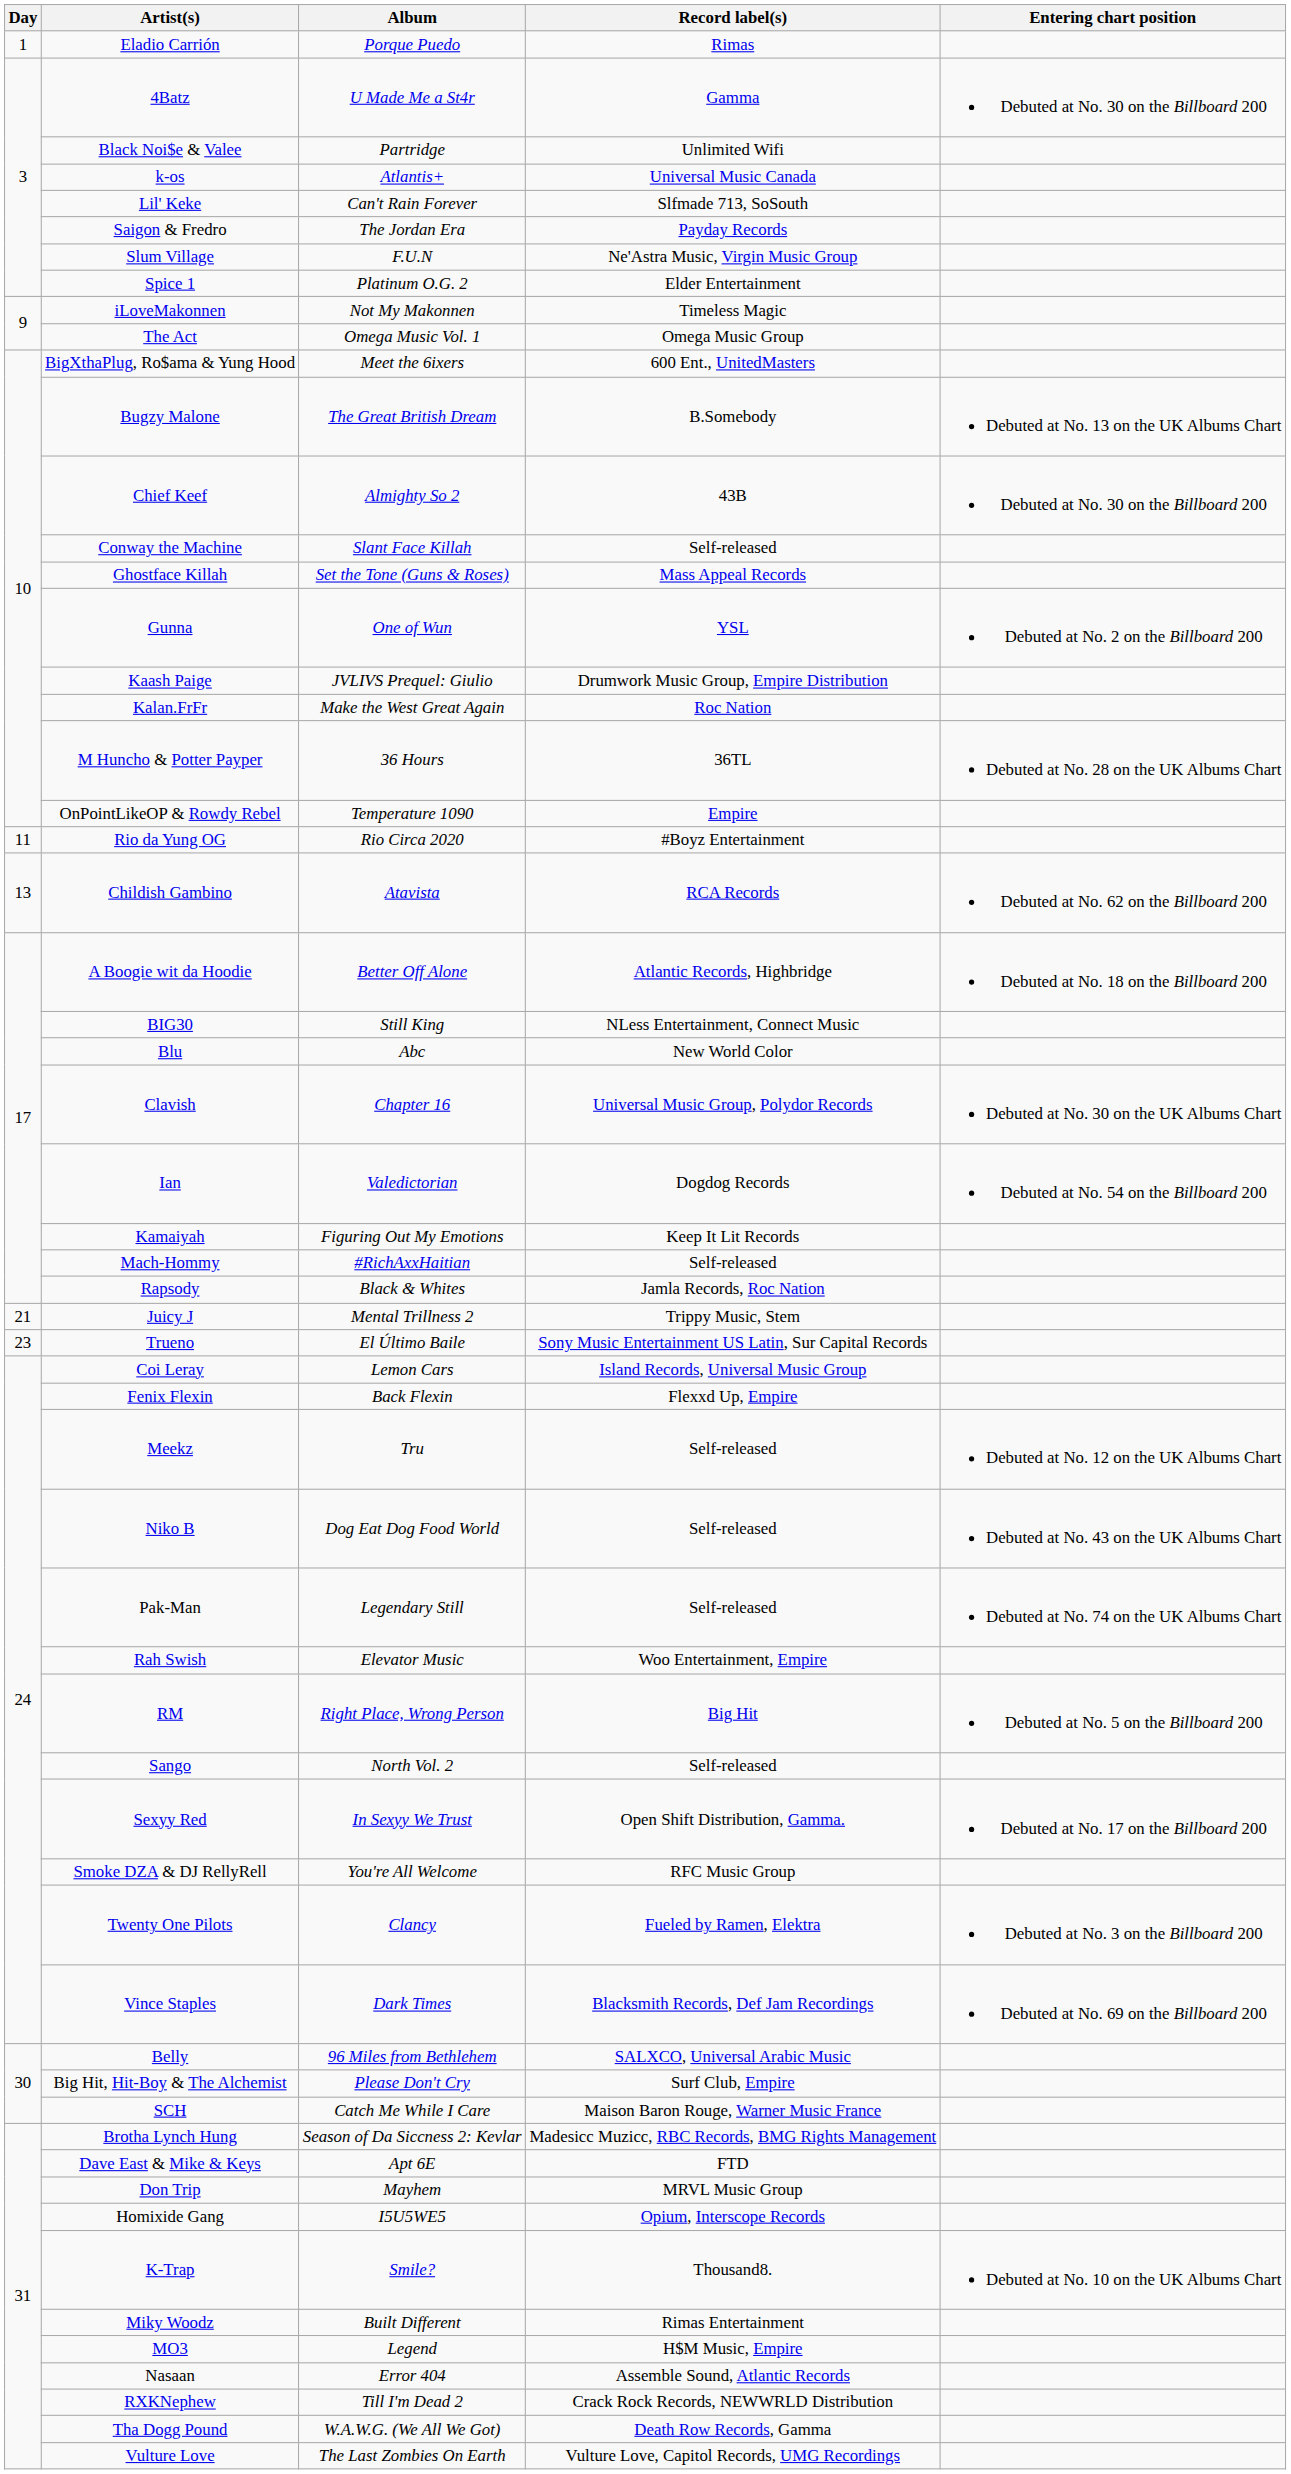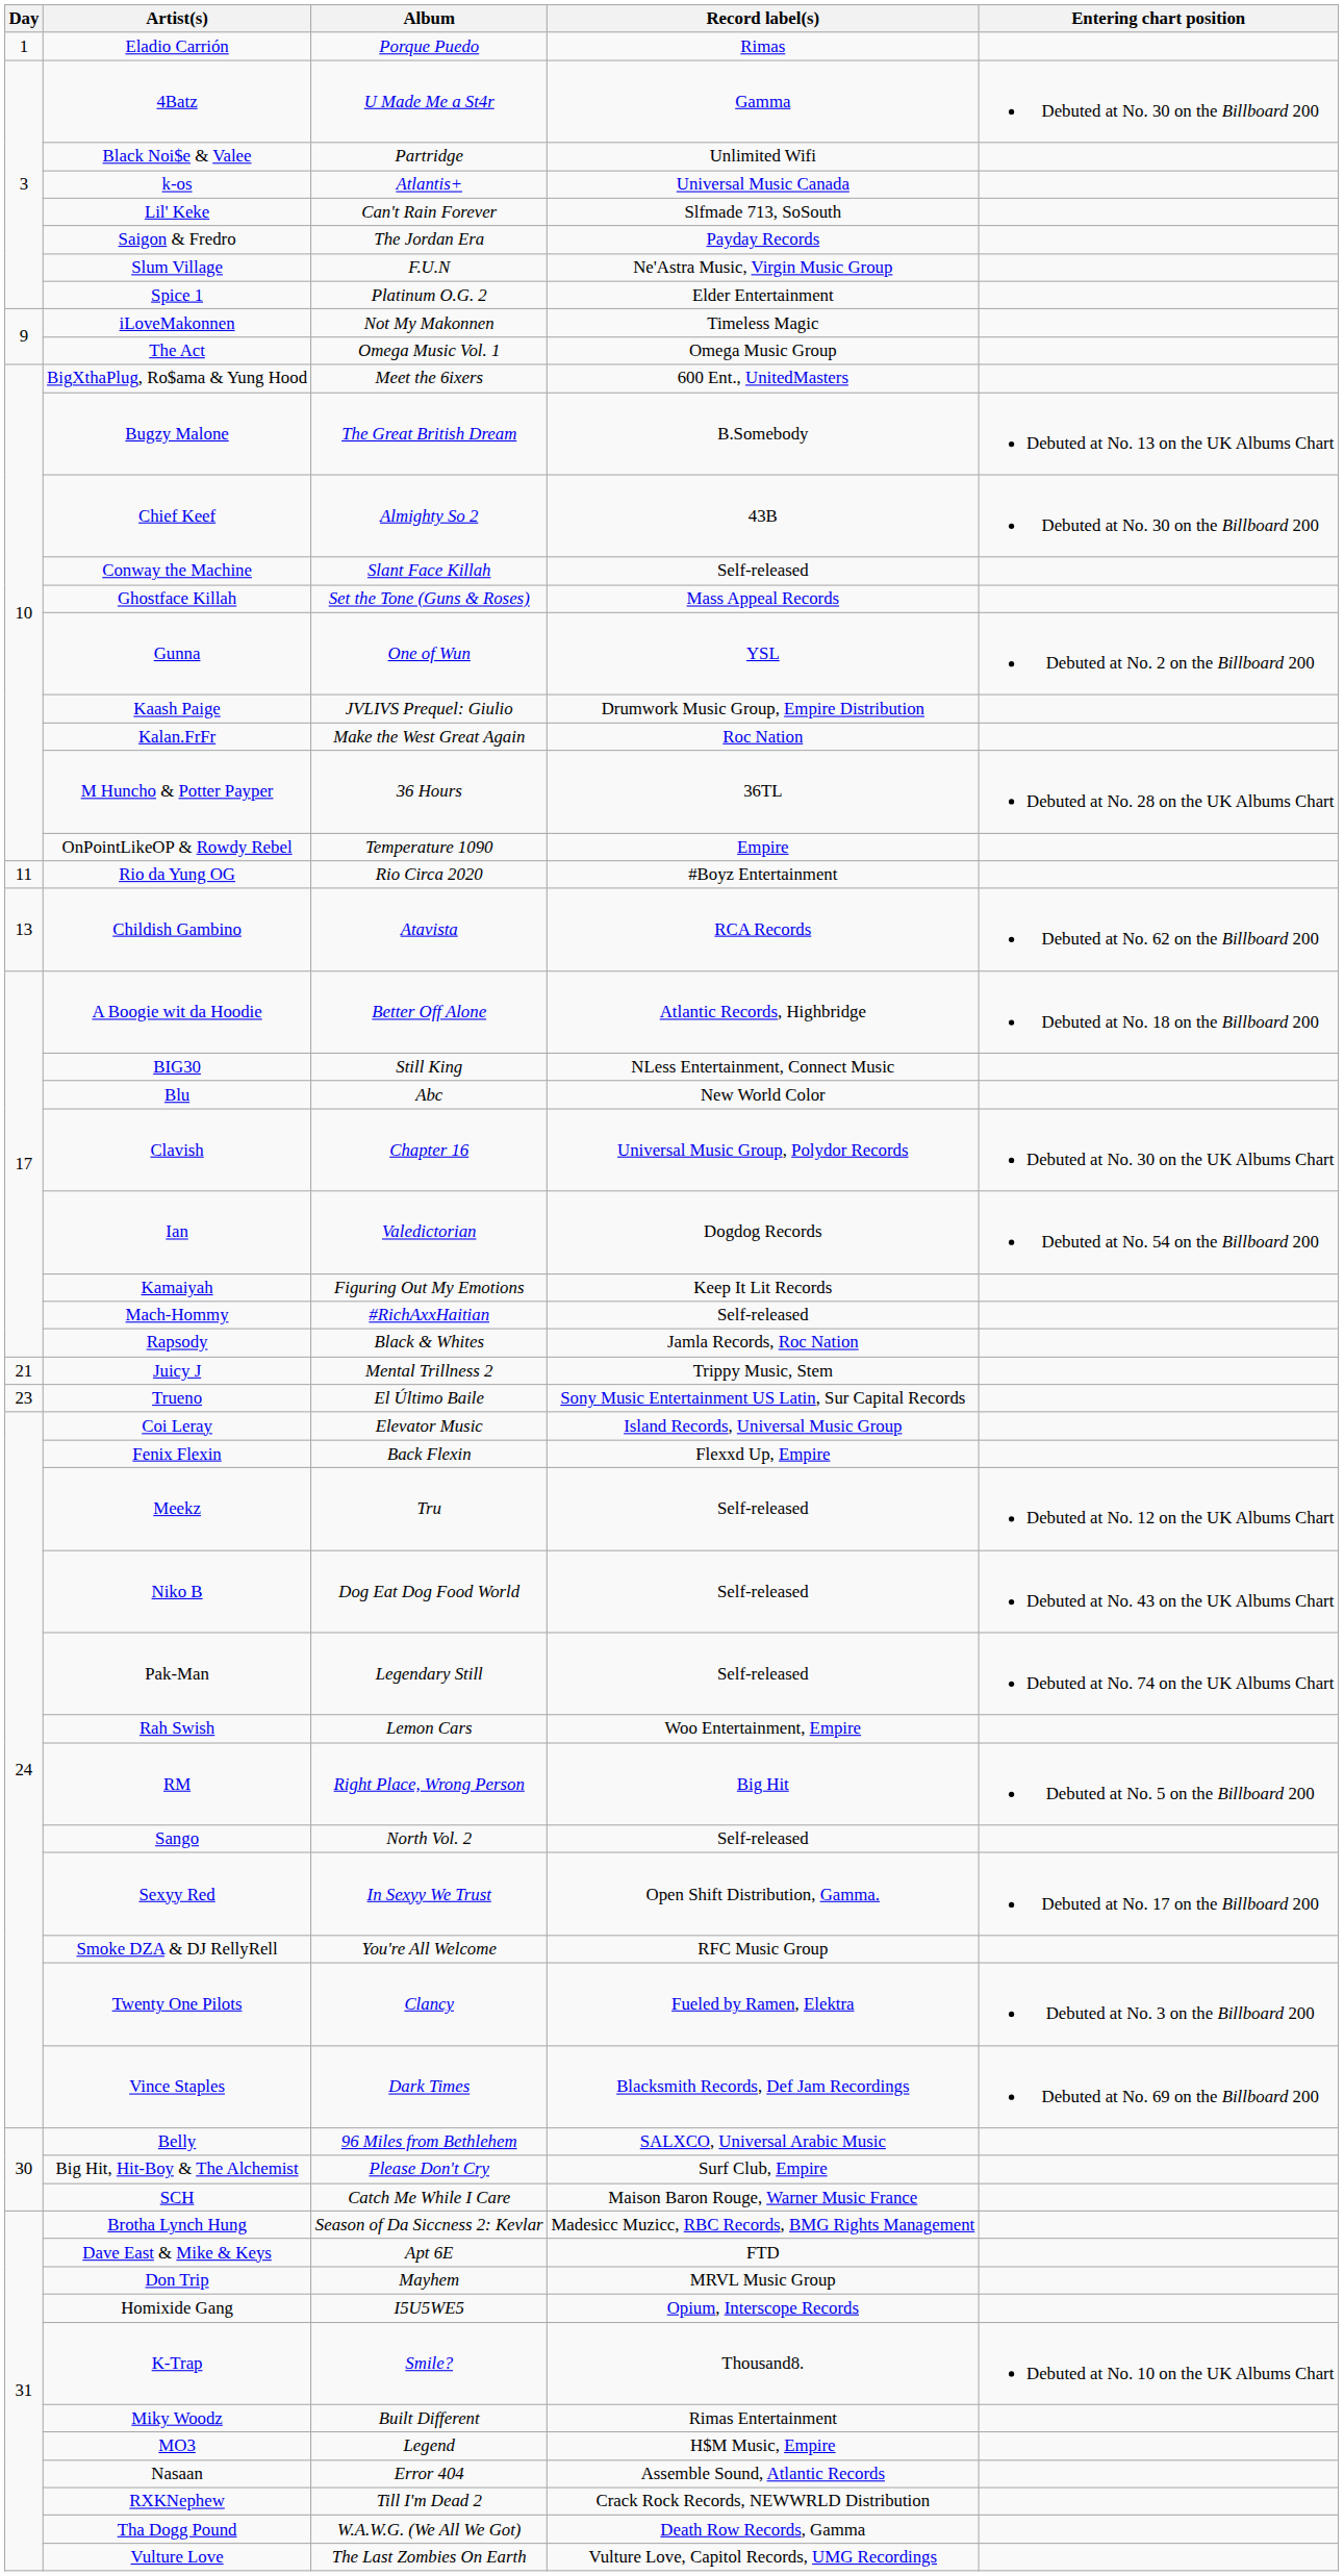Coi Leray | Album: Lemon Cars -> Elevator Music
Rah Swish | Album: Elevator Music -> Lemon Cars
